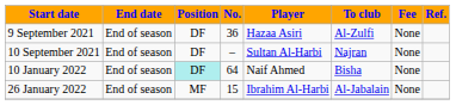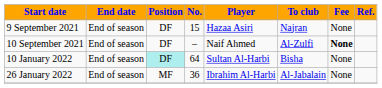9 September 2021 | No.: 36 -> 15
9 September 2021 | To club: Al-Zulfi -> Najran
10 September 2021 | Player: Sultan Al-Harbi -> Naif Ahmed
10 September 2021 | To club: Najran -> Al-Zulfi
10 September 2021 | Fee: normal -> bold
10 January 2022 | Player: Naif Ahmed -> Sultan Al-Harbi
26 January 2022 | No.: 15 -> 36
